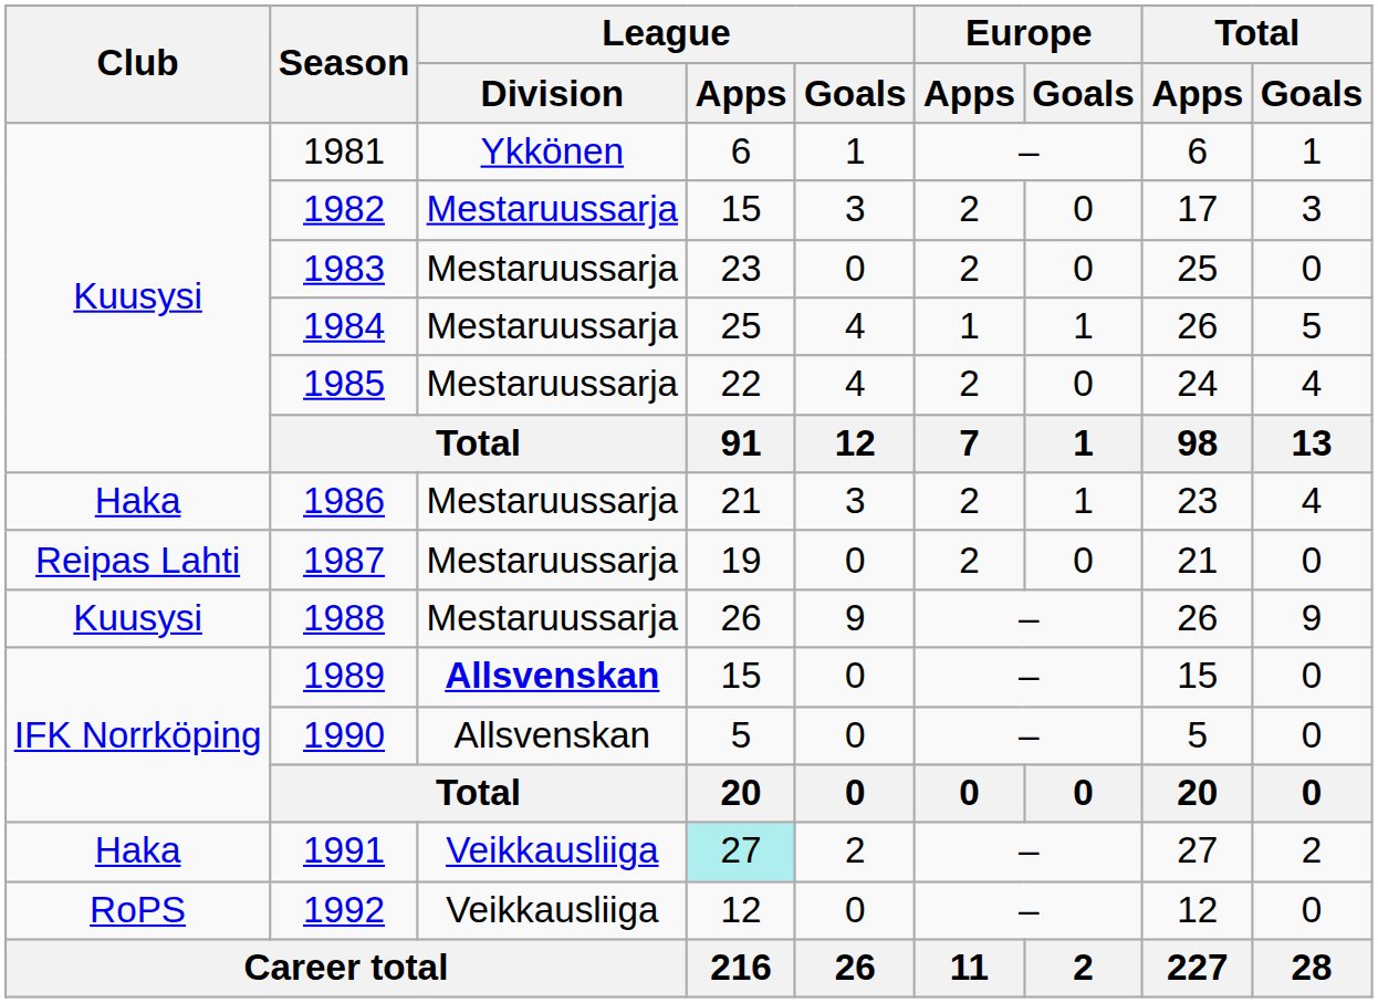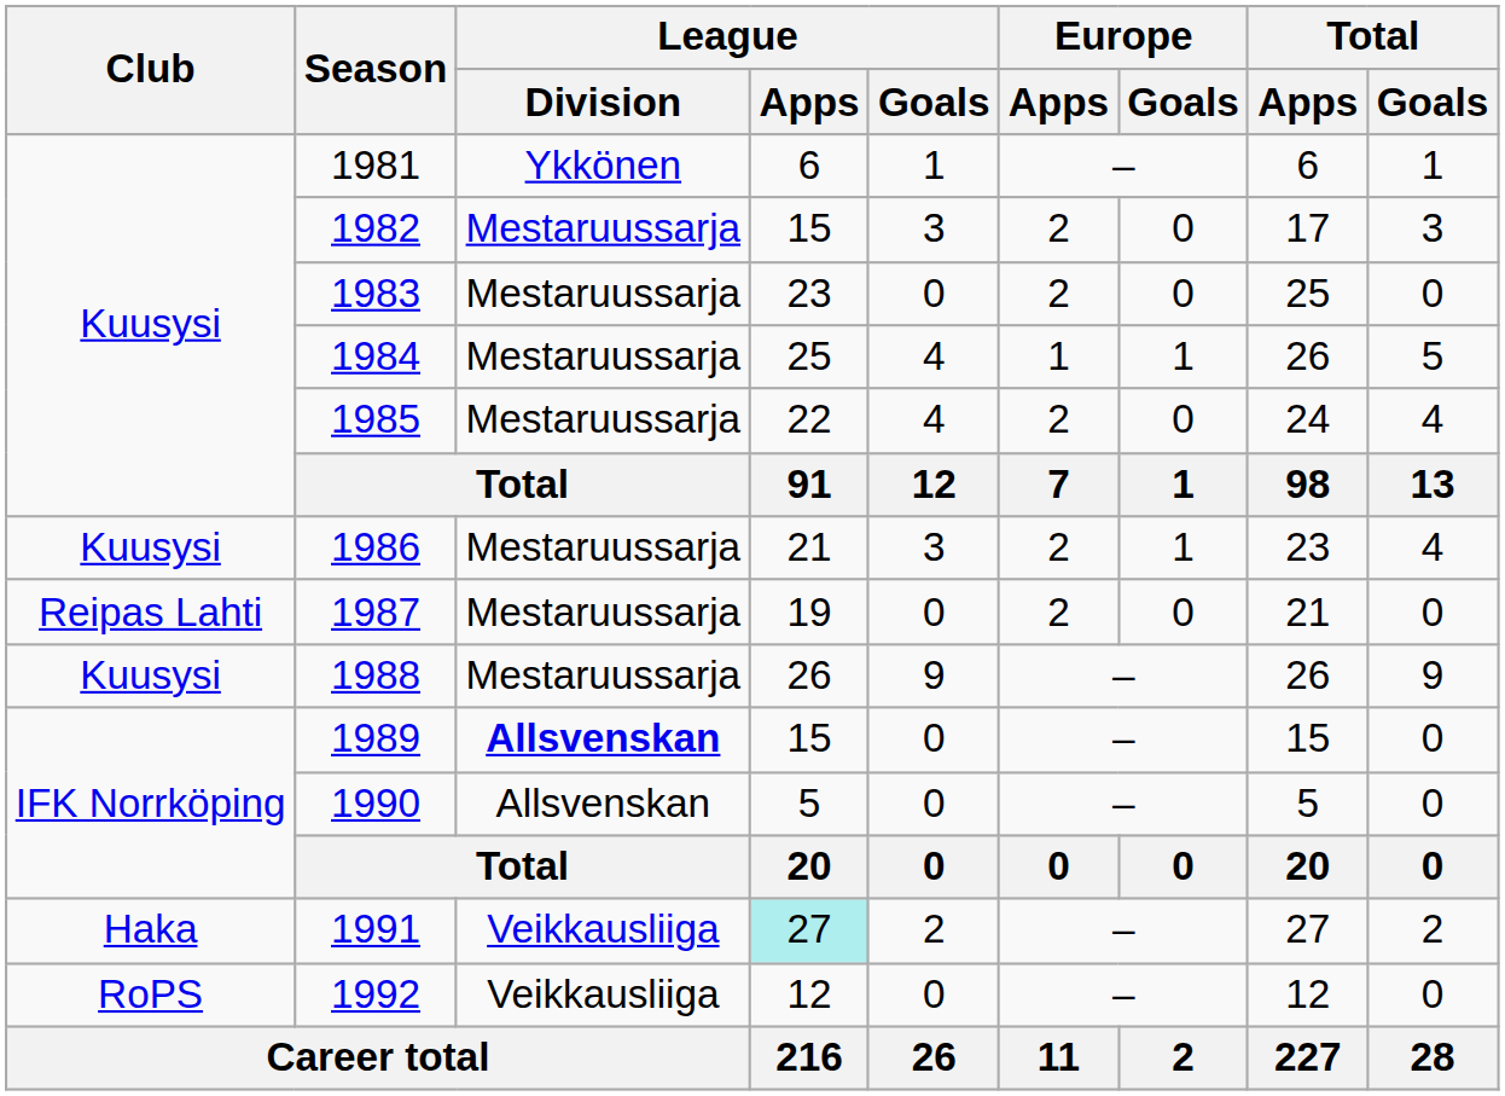1986 | Club: Haka -> Kuusysi
